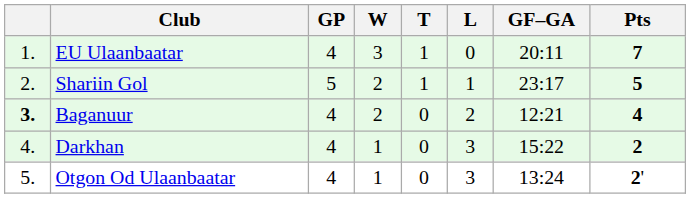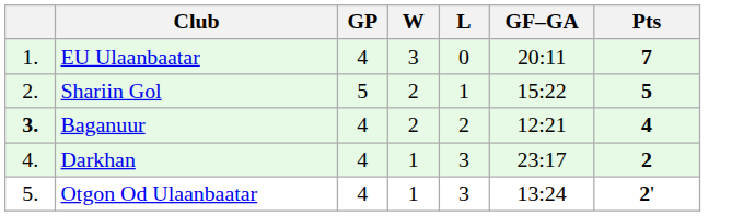- column: T | 1 | 1 | 0 | 0 | 0
Shariin Gol | GF–GA: 23:17 -> 15:22
Darkhan | GF–GA: 15:22 -> 23:17
